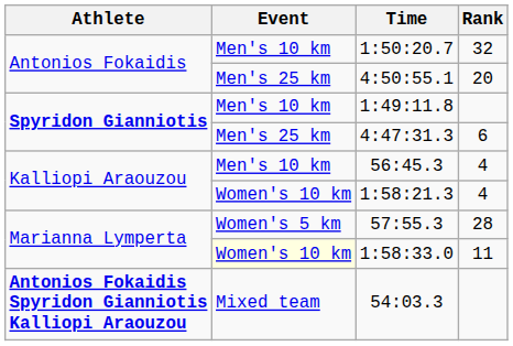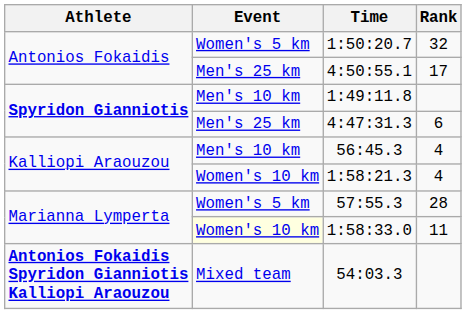1:50:20.7 | Event: Men's 10 km -> Women's 5 km
4:50:55.1 | Rank: 20 -> 17
